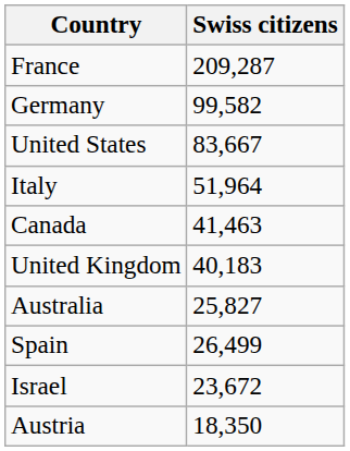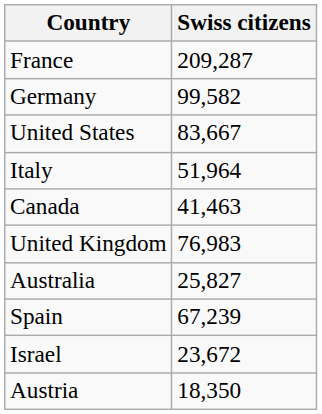United Kingdom | Swiss citizens: 40,183 -> 76,983
Spain | Swiss citizens: 26,499 -> 67,239
